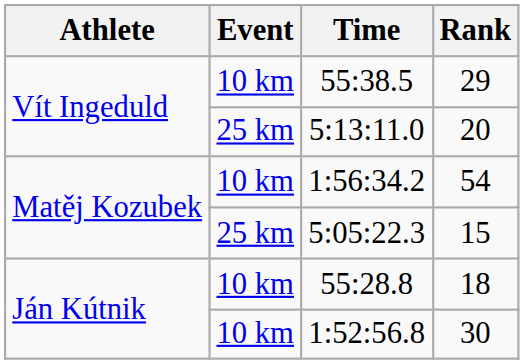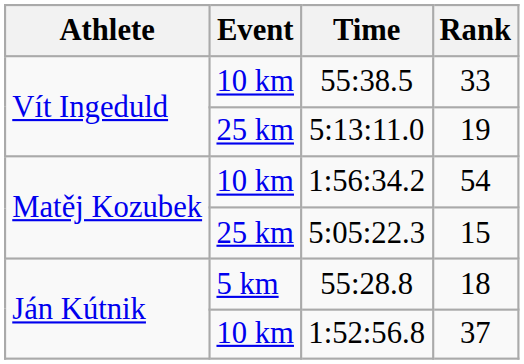55:38.5 | Rank: 29 -> 33
5:13:11.0 | Rank: 20 -> 19
55:28.8 | Event: 10 km -> 5 km
1:52:56.8 | Rank: 30 -> 37
